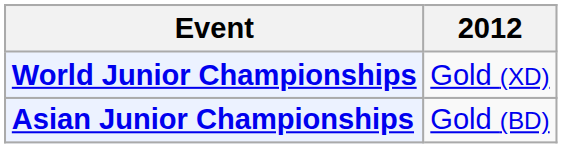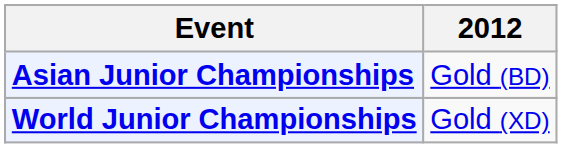rows swapped: Asian Junior Championships <-> World Junior Championships
